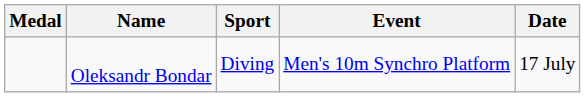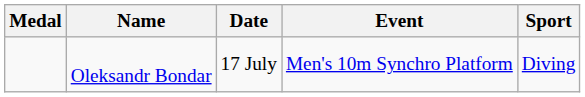columns swapped: Sport <-> Date
